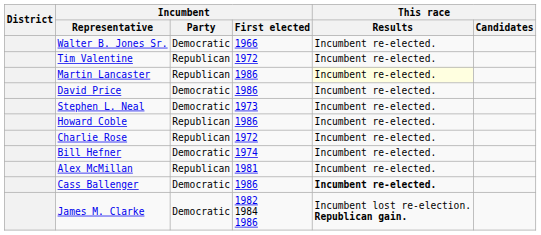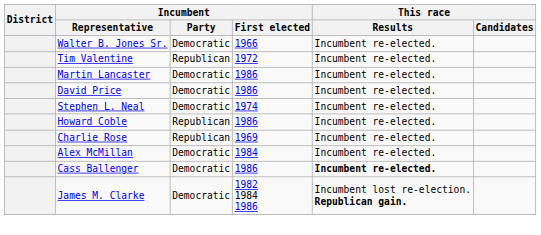Martin Lancaster | Incumbent / Party: Republican -> Democratic
Martin Lancaster | This race / Results: lightyellow background -> no background
Stephen L. Neal | Incumbent / First elected: 1973 -> 1974
Charlie Rose | Incumbent / First elected: 1972 -> 1969
- row: Bill Hefner | Democratic | 1974 | Incumbent re-elected.
Alex McMillan | Incumbent / Party: Republican -> Democratic
Alex McMillan | Incumbent / First elected: 1981 -> 1984
